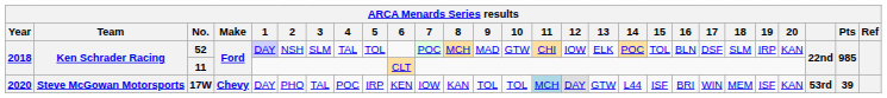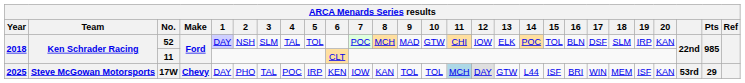17W | Year: 2020 -> 2025
17W | Pts: 39 -> 29
